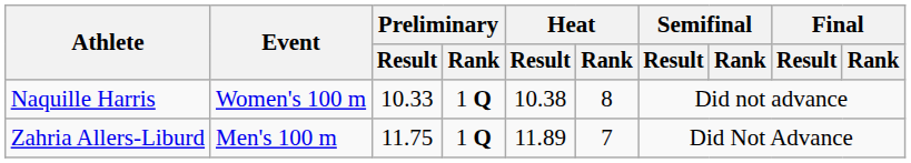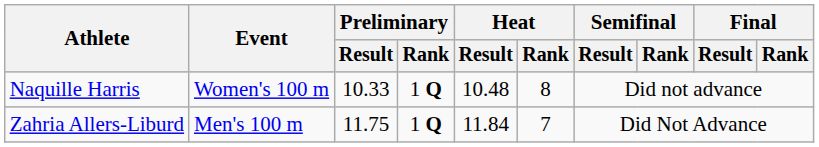Naquille Harris | Heat / Result: 10.38 -> 10.48
Zahria Allers-Liburd | Heat / Result: 11.89 -> 11.84
